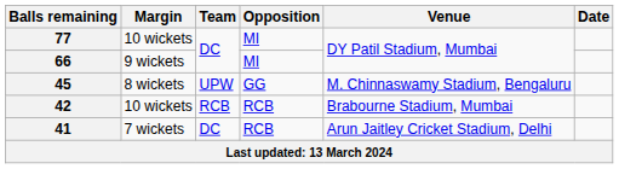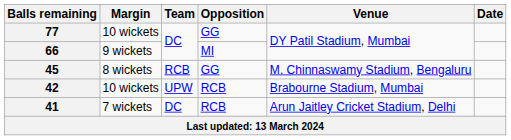77 | Opposition: MI -> GG
45 | Team: UPW -> RCB
42 | Team: RCB -> UPW
